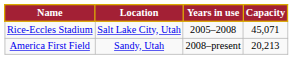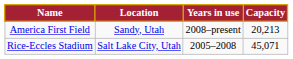rows swapped: Rice-Eccles Stadium <-> America First Field
